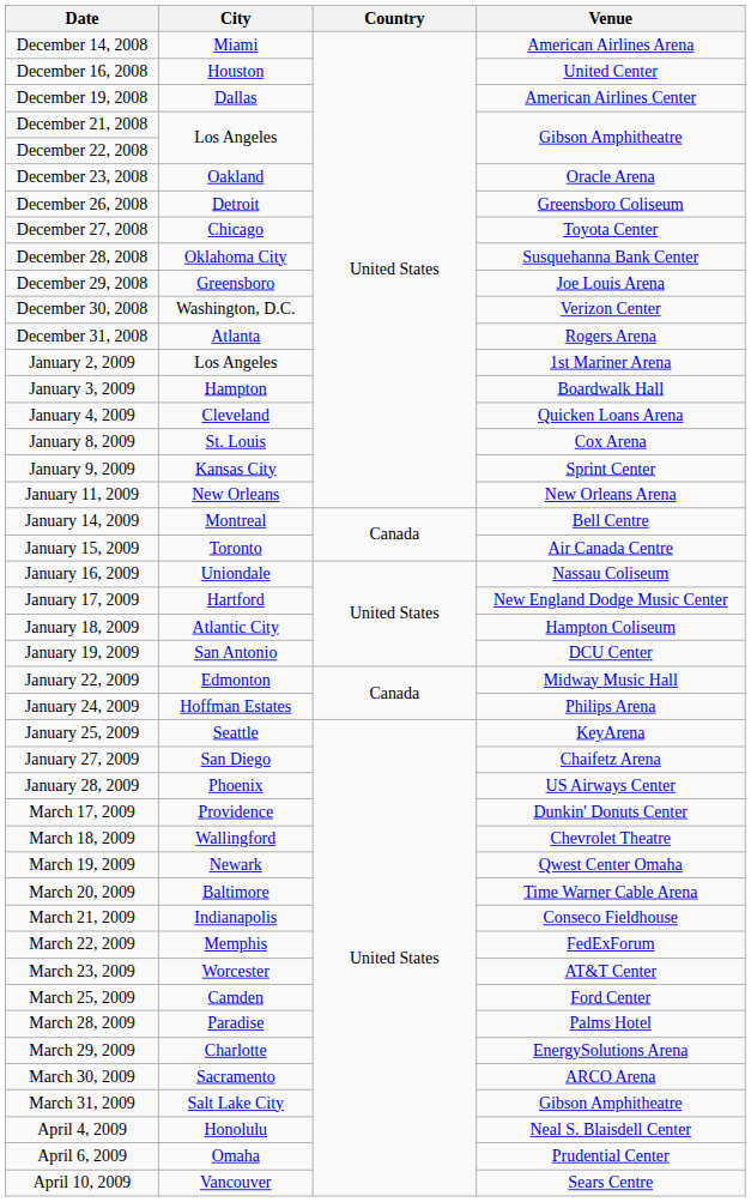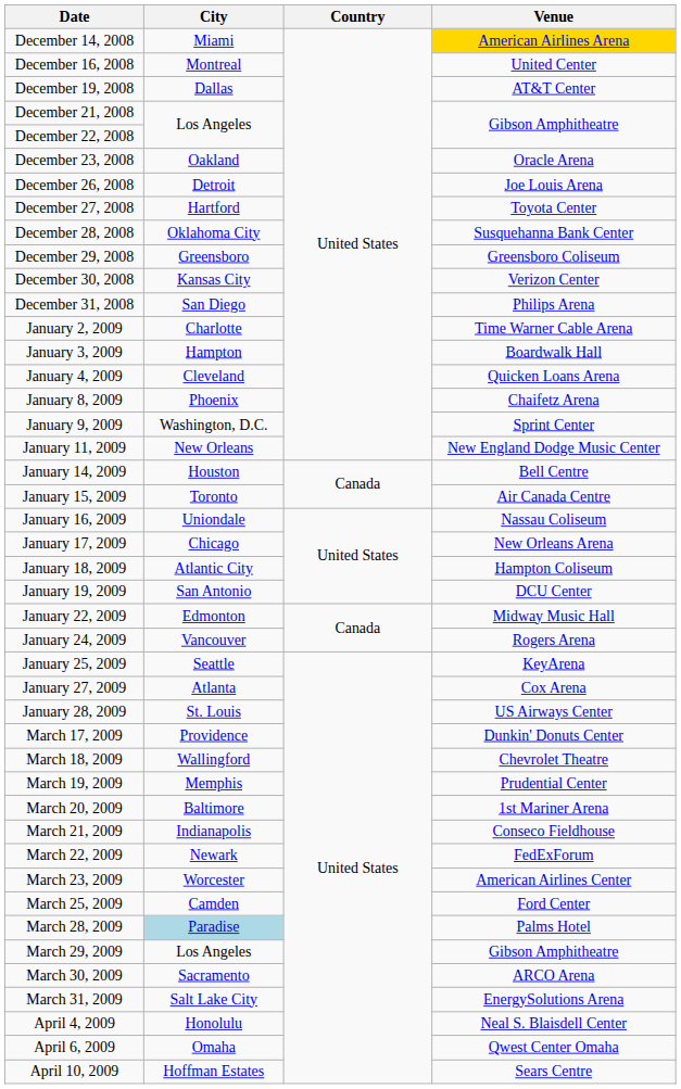December 14, 2008 | Venue: no background -> gold background
December 16, 2008 | City: Houston -> Montreal
December 19, 2008 | Venue: American Airlines Center -> AT&T Center
December 26, 2008 | Venue: Greensboro Coliseum -> Joe Louis Arena
December 27, 2008 | City: Chicago -> Hartford
December 29, 2008 | Venue: Joe Louis Arena -> Greensboro Coliseum
December 30, 2008 | City: Washington, D.C. -> Kansas City
December 31, 2008 | City: Atlanta -> San Diego
December 31, 2008 | Venue: Rogers Arena -> Philips Arena
January 2, 2009 | City: Los Angeles -> Charlotte
January 2, 2009 | Venue: 1st Mariner Arena -> Time Warner Cable Arena
January 8, 2009 | City: St. Louis -> Phoenix
January 8, 2009 | Venue: Cox Arena -> Chaifetz Arena
January 9, 2009 | City: Kansas City -> Washington, D.C.
January 11, 2009 | Venue: New Orleans Arena -> New England Dodge Music Center
January 14, 2009 | City: Montreal -> Houston
January 17, 2009 | City: Hartford -> Chicago
January 17, 2009 | Venue: New England Dodge Music Center -> New Orleans Arena
January 24, 2009 | City: Hoffman Estates -> Vancouver
January 24, 2009 | Venue: Philips Arena -> Rogers Arena
January 27, 2009 | City: San Diego -> Atlanta
January 27, 2009 | Venue: Chaifetz Arena -> Cox Arena
January 28, 2009 | City: Phoenix -> St. Louis
March 19, 2009 | City: Newark -> Memphis
March 19, 2009 | Venue: Qwest Center Omaha -> Prudential Center
March 20, 2009 | Venue: Time Warner Cable Arena -> 1st Mariner Arena
March 22, 2009 | City: Memphis -> Newark
March 23, 2009 | Venue: AT&T Center -> American Airlines Center
March 28, 2009 | City: no background -> lightblue background
March 29, 2009 | City: Charlotte -> Los Angeles
March 29, 2009 | Venue: EnergySolutions Arena -> Gibson Amphitheatre
March 31, 2009 | Venue: Gibson Amphitheatre -> EnergySolutions Arena
April 6, 2009 | Venue: Prudential Center -> Qwest Center Omaha
April 10, 2009 | City: Vancouver -> Hoffman Estates
